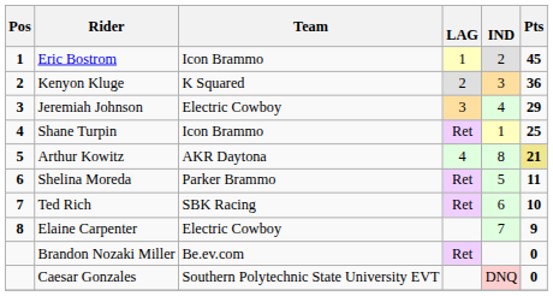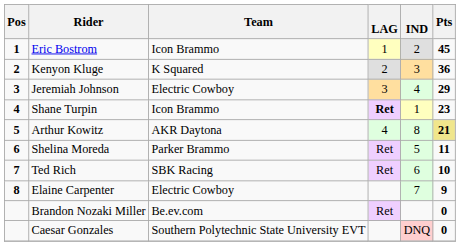Shane Turpin | LAG: normal -> bold
Shane Turpin | Pts: 25 -> 23
